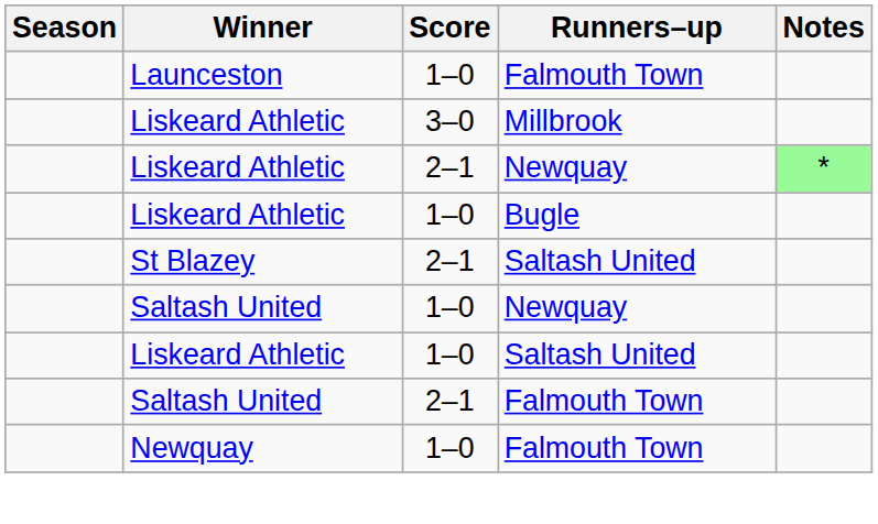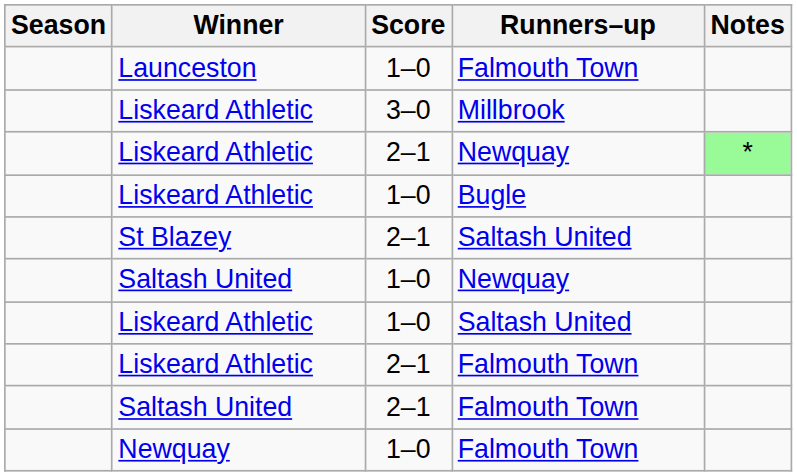+ row: Liskeard Athletic | 2–1 | Falmouth Town
